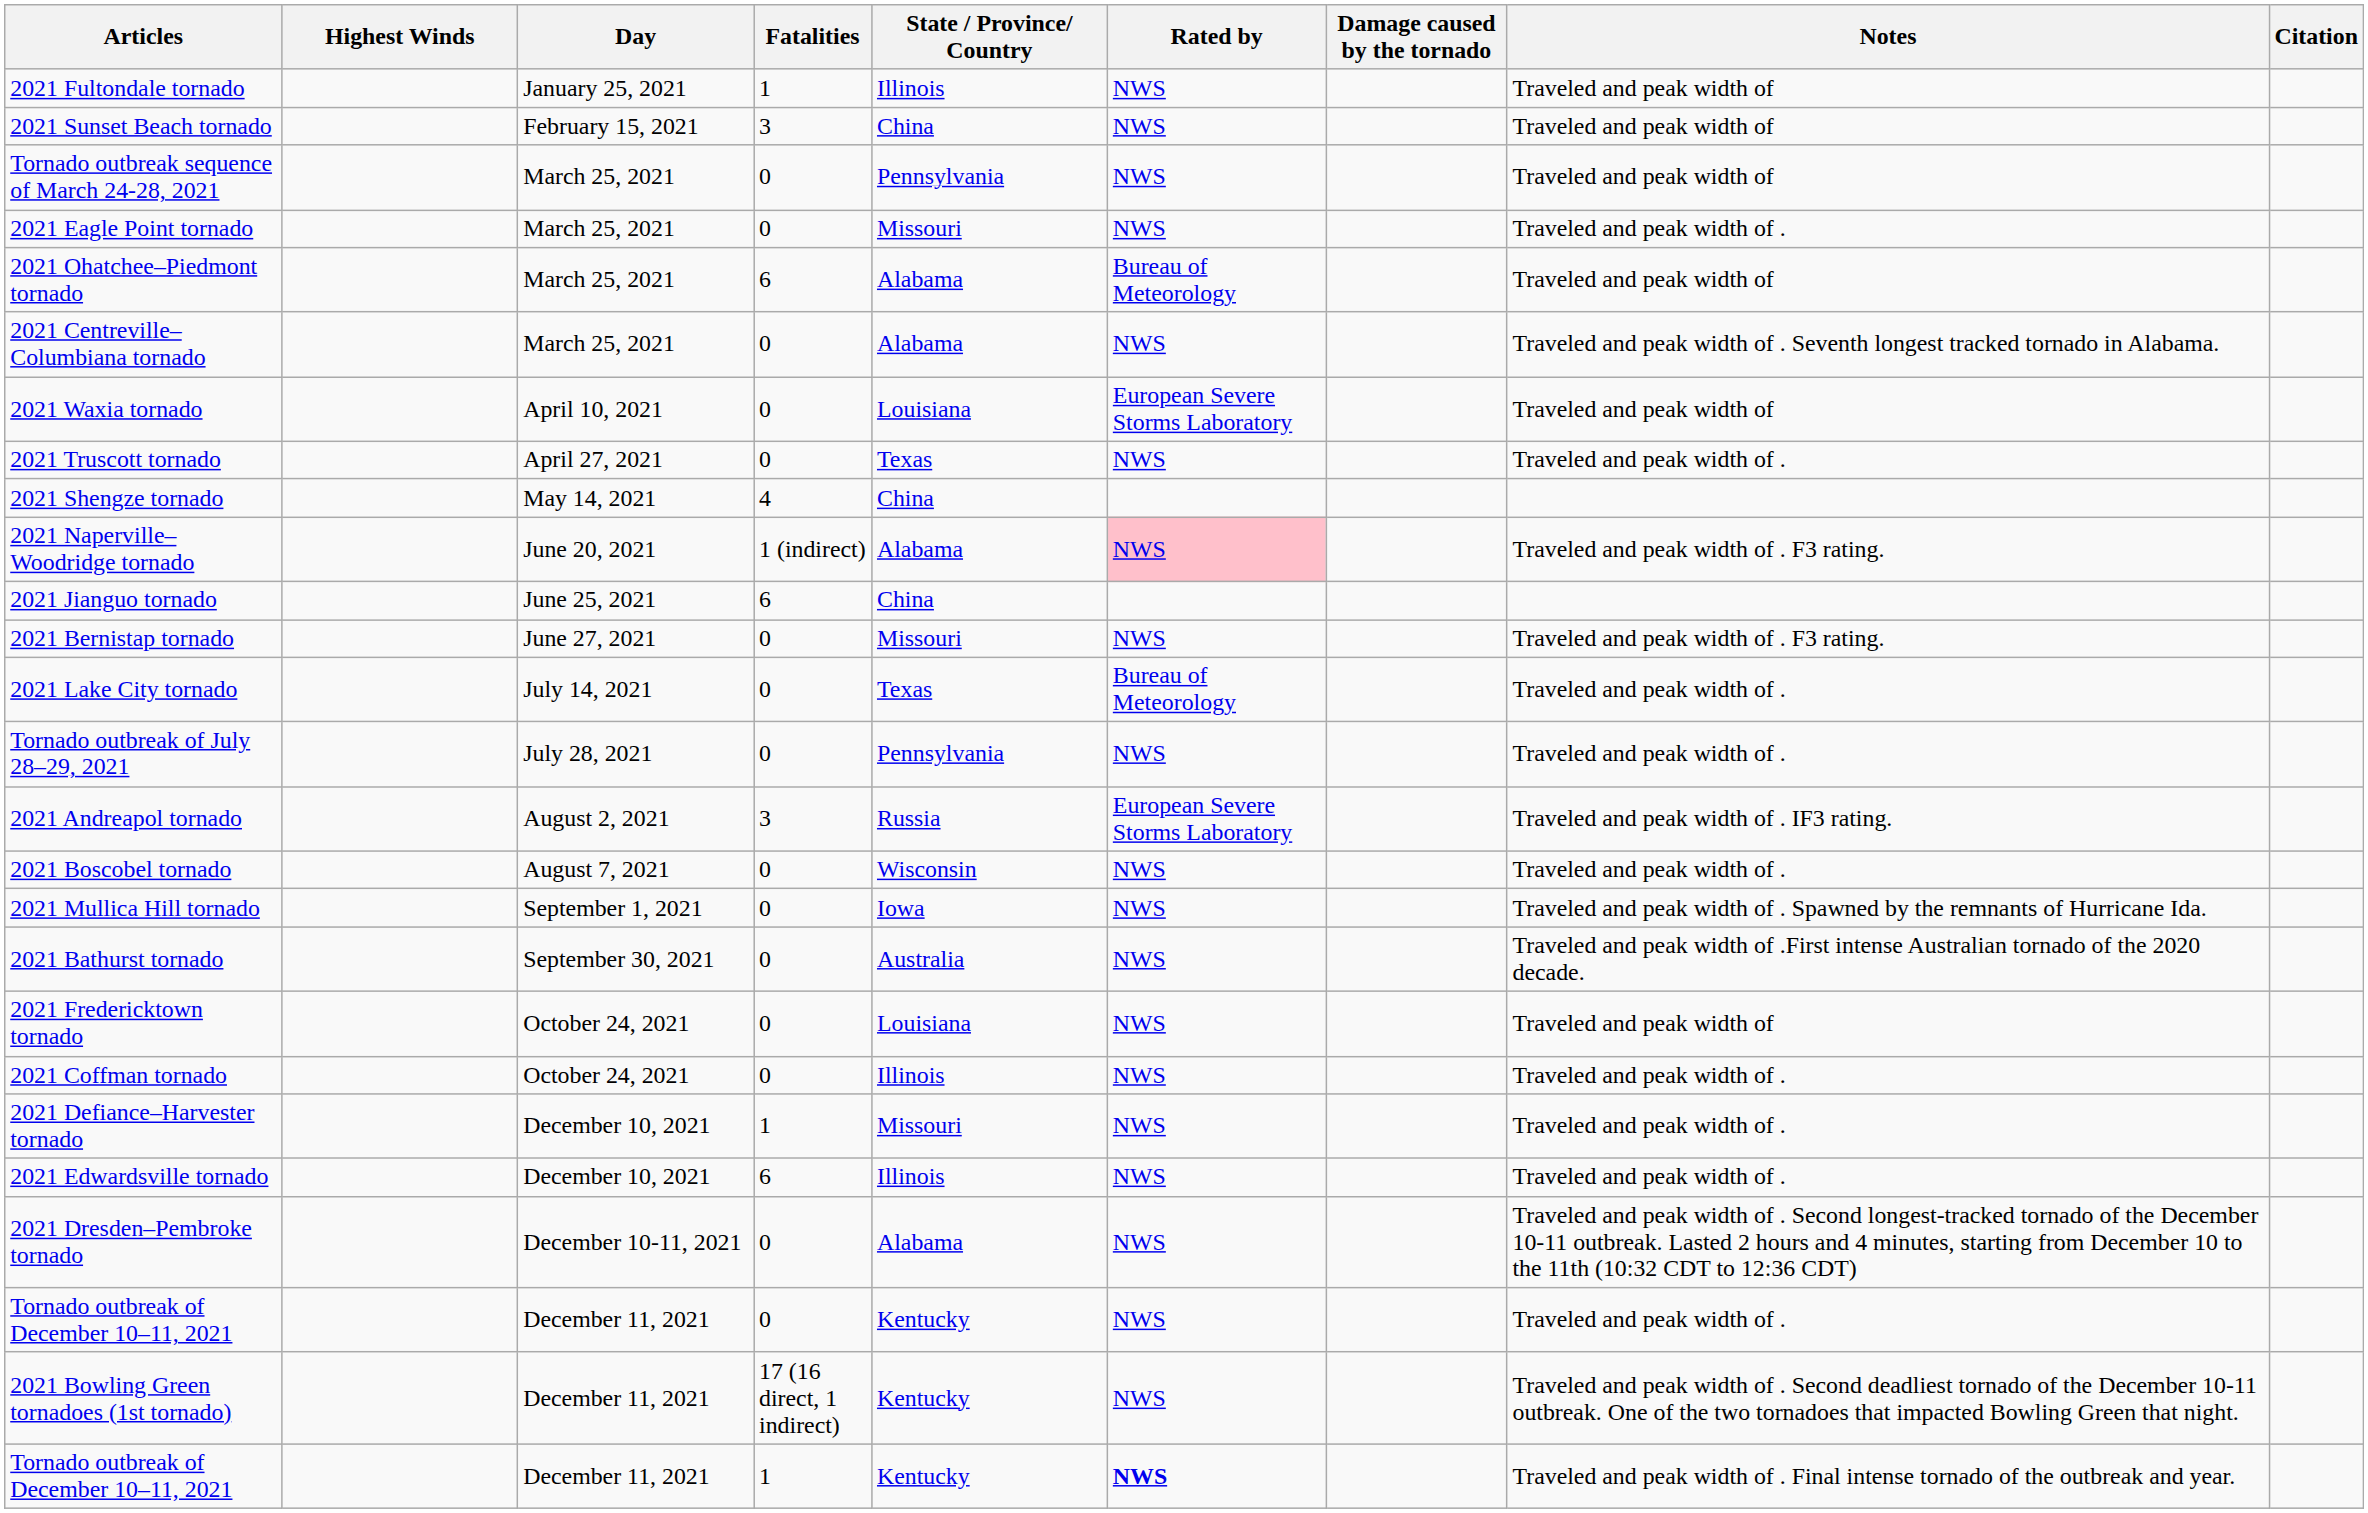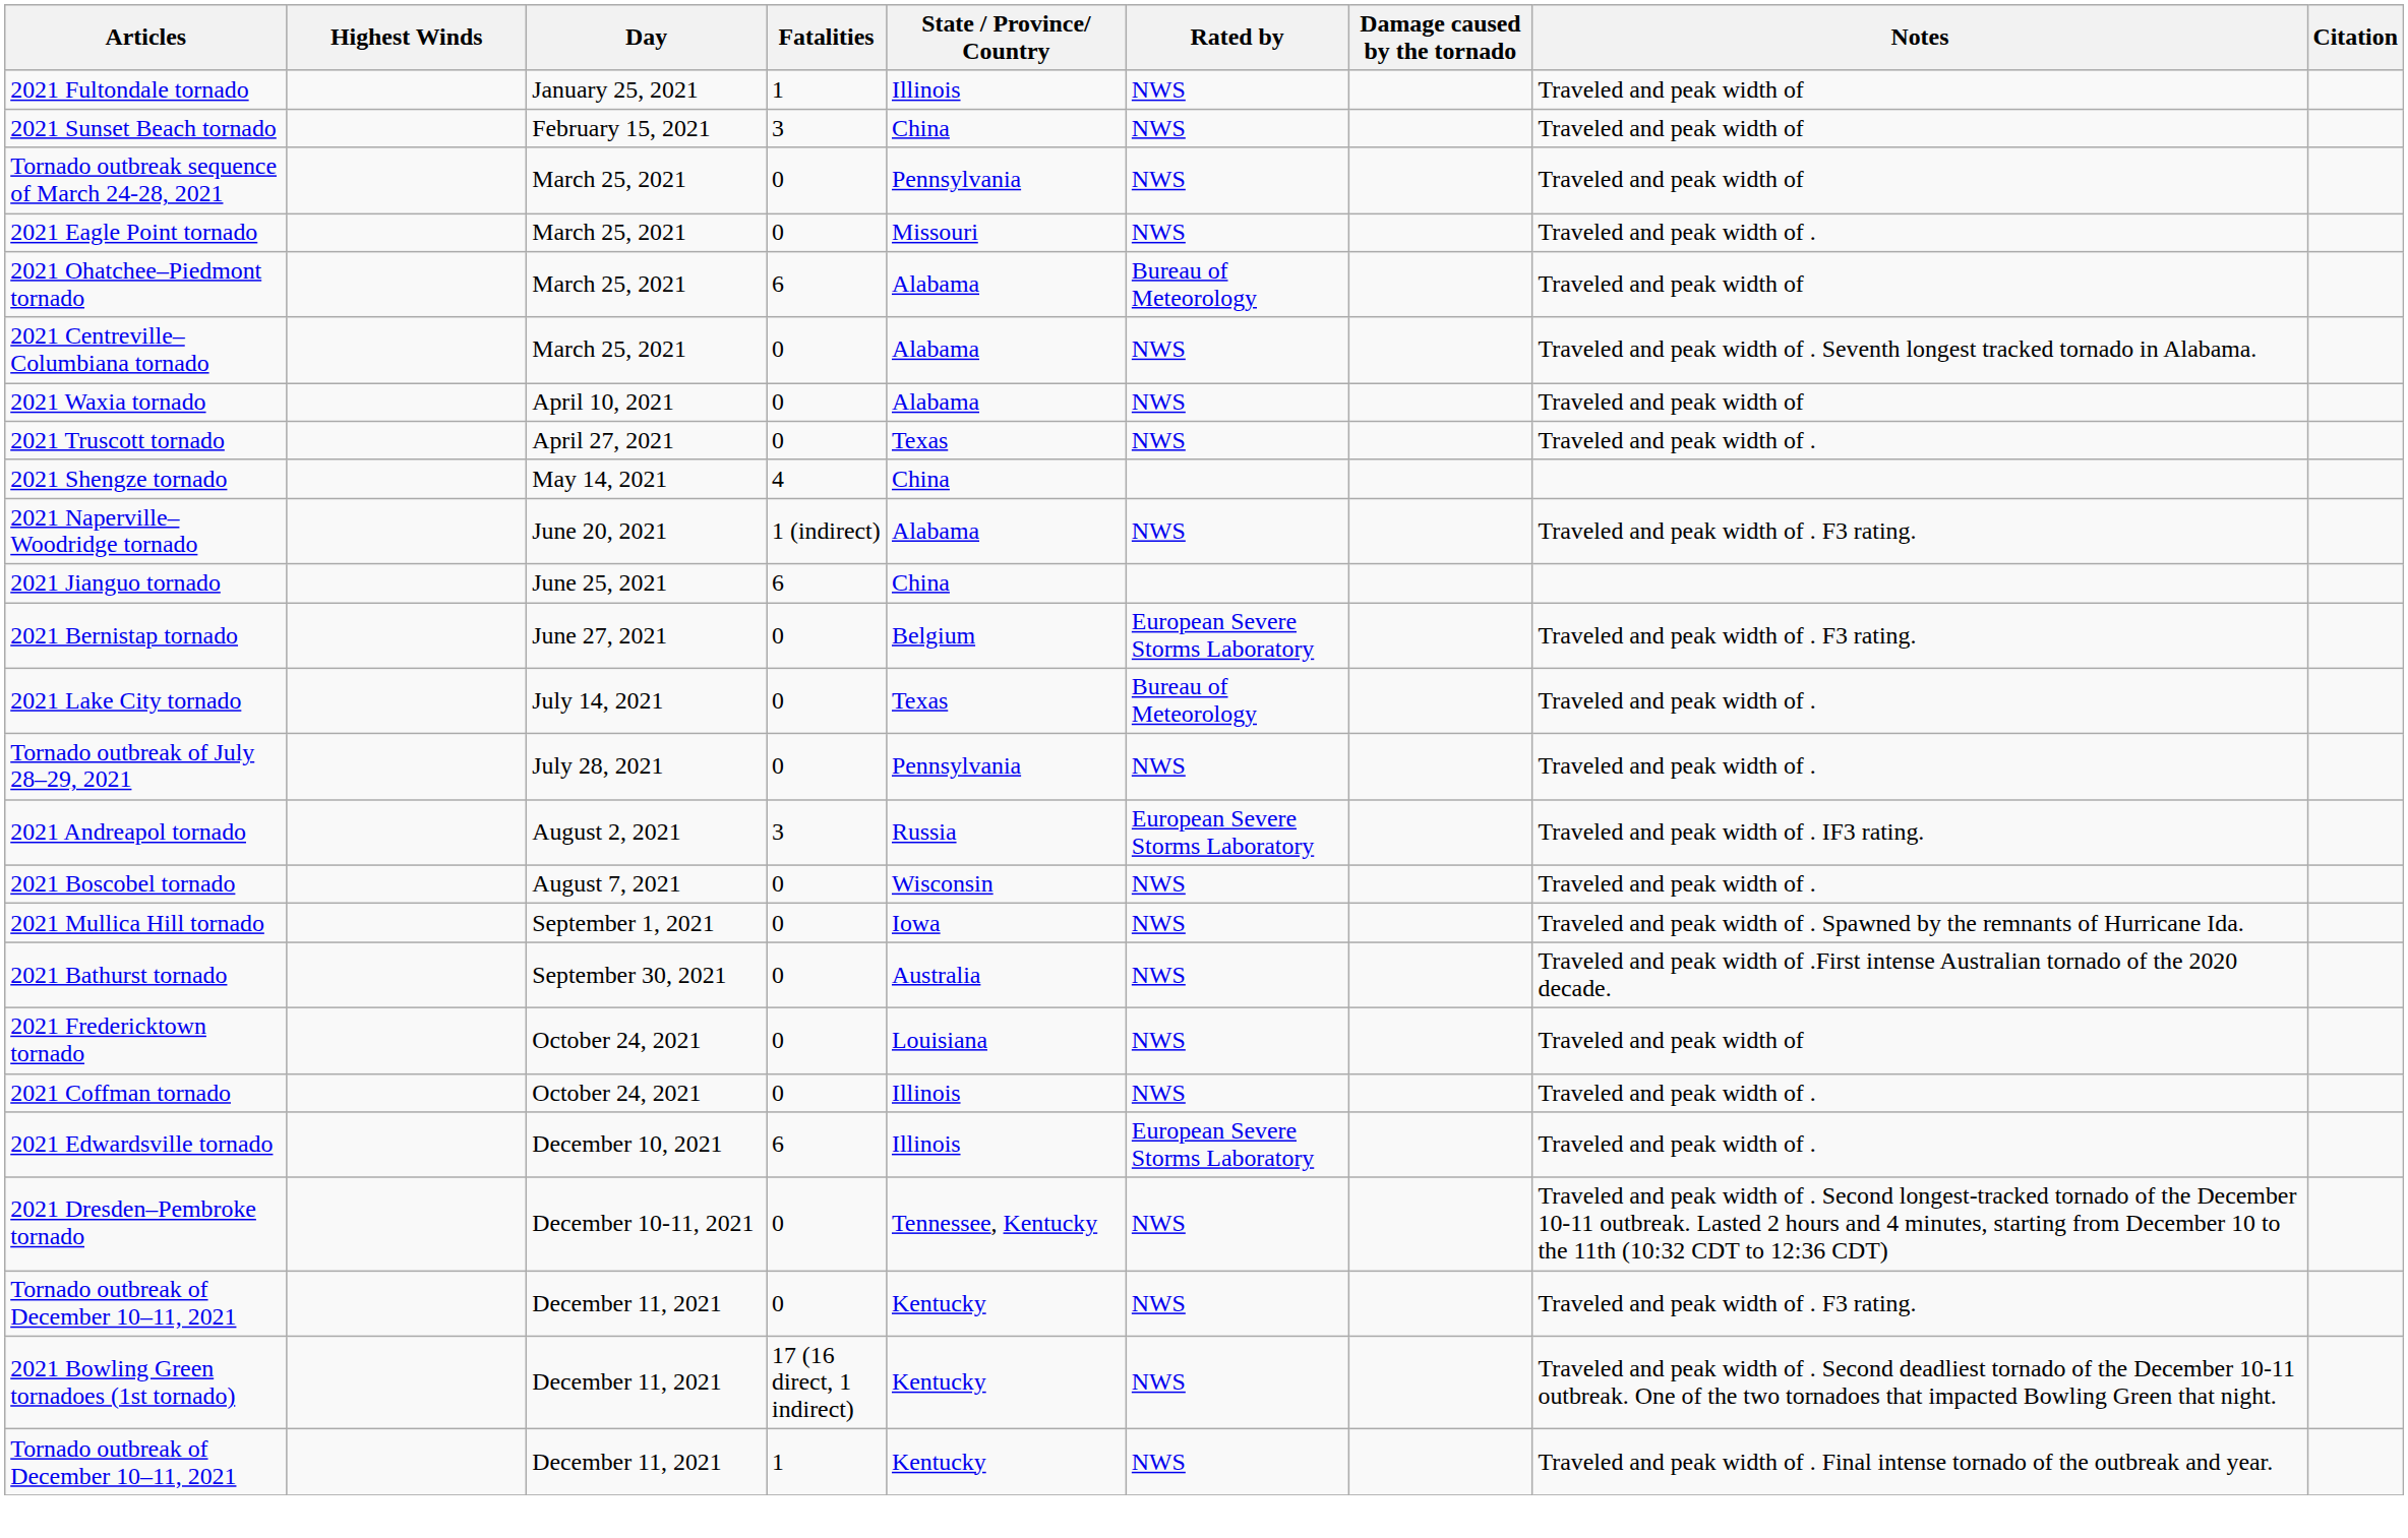2021 Waxia tornado | State / Province/ Country: Louisiana -> Alabama
2021 Waxia tornado | Rated by: European Severe Storms Laboratory -> NWS
2021 Naperville–Woodridge tornado | Rated by: pink background -> no background
2021 Bernistap tornado | State / Province/ Country: Missouri -> Belgium
2021 Bernistap tornado | Rated by: NWS -> European Severe Storms Laboratory
- row: 2021 Defiance–Harvester tornado | December 10, 2021 | 1 | Missouri | NWS | Traveled and peak width of .
2021 Edwardsville tornado | Rated by: NWS -> European Severe Storms Laboratory
2021 Dresden–Pembroke tornado | State / Province/ Country: Alabama -> Tennessee, Kentucky
Tornado outbreak of December 10–11, 2021 / 0 | Notes: Traveled and peak width of . -> Traveled and peak width of . F3 rating.
Tornado outbreak of December 10–11, 2021 / 1 | Rated by: bold -> normal
